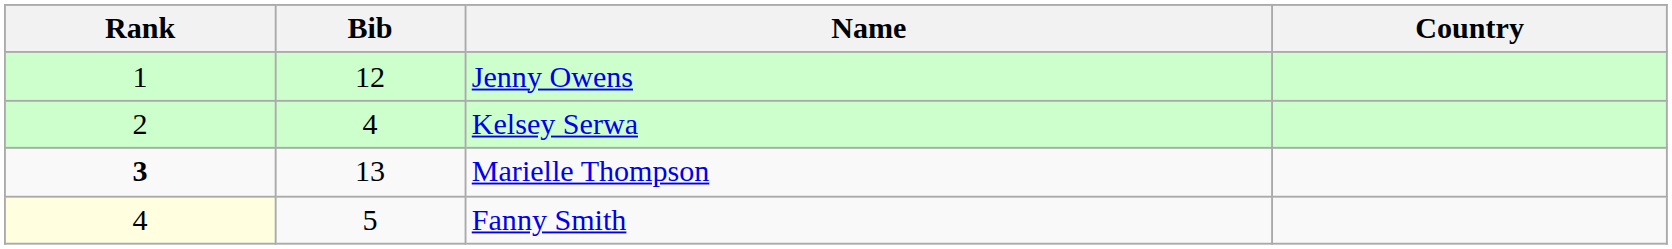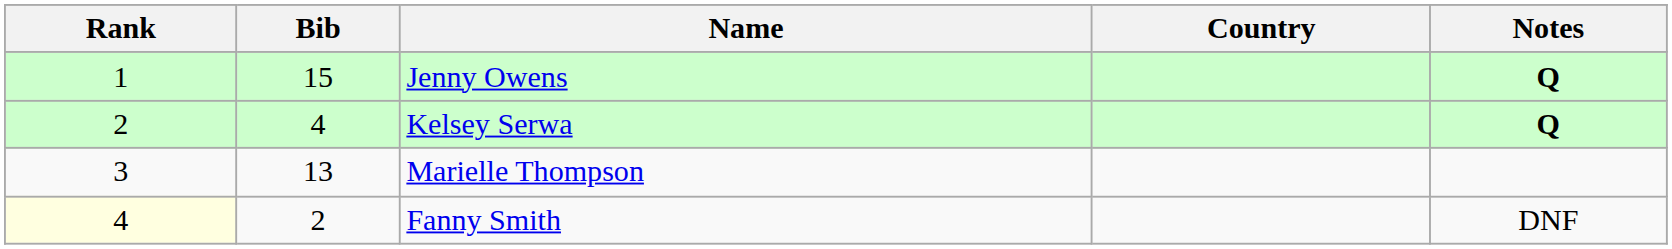+ column: Notes | Q | Q | DNF
Jenny Owens | Bib: 12 -> 15
Marielle Thompson | Rank: bold -> normal
Fanny Smith | Bib: 5 -> 2
